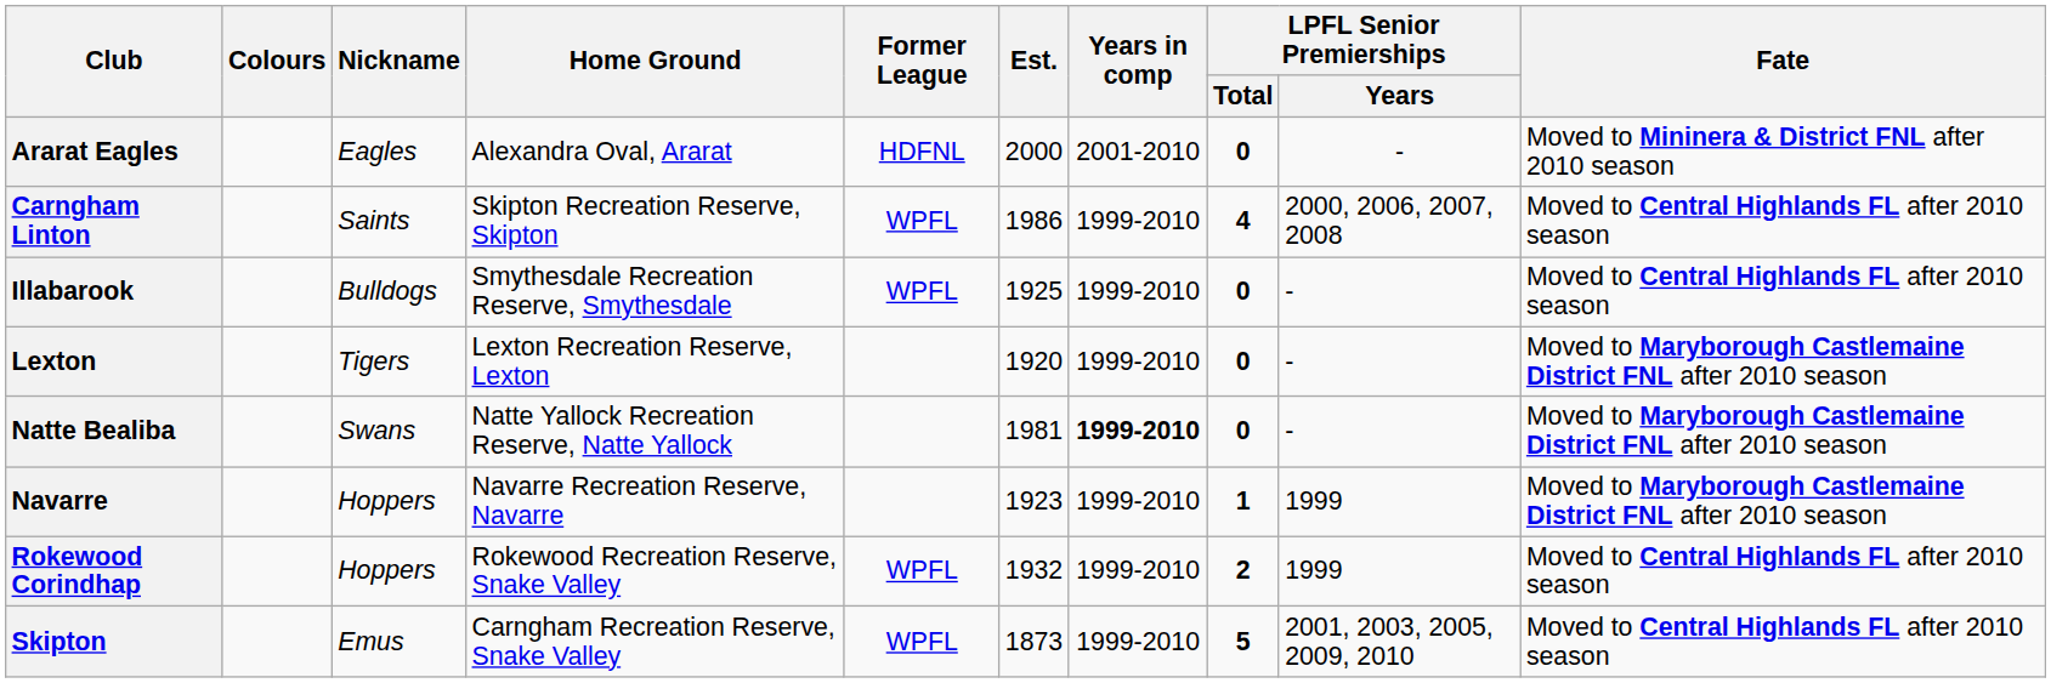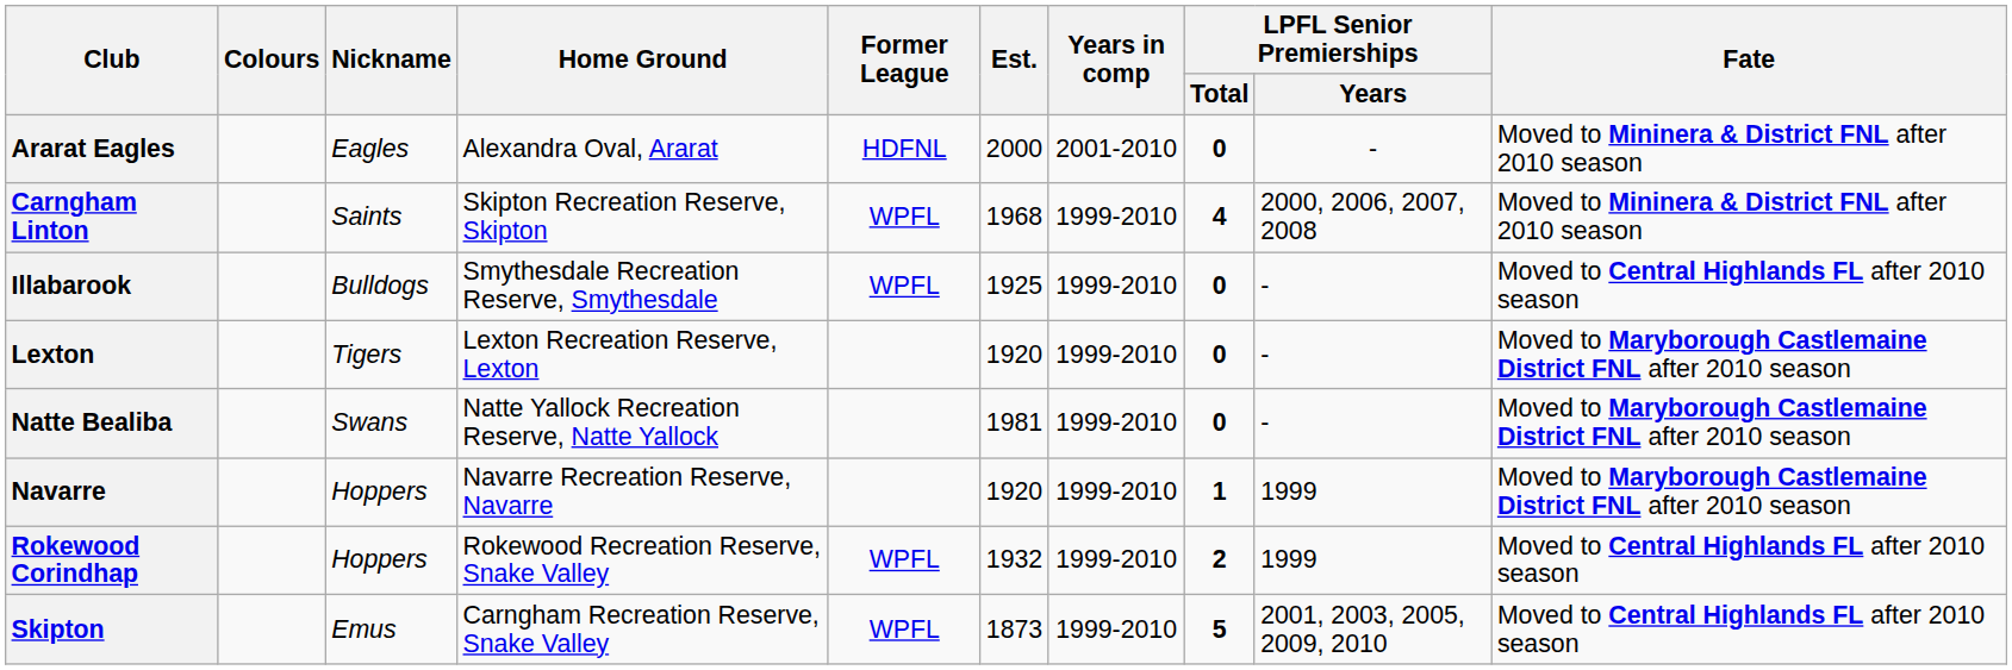Carngham Linton | Est.: 1986 -> 1968
Carngham Linton | Fate: Moved to Central Highlands FL after 2010 season -> Moved to Mininera & District FNL after 2010 season
Natte Bealiba | Years in comp: bold -> normal
Navarre | Est.: 1923 -> 1920
